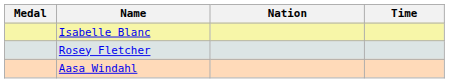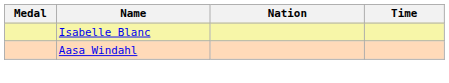- row: Rosey Fletcher
